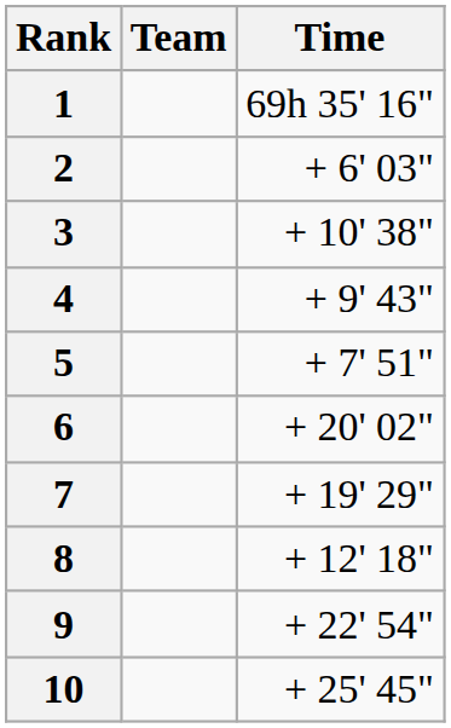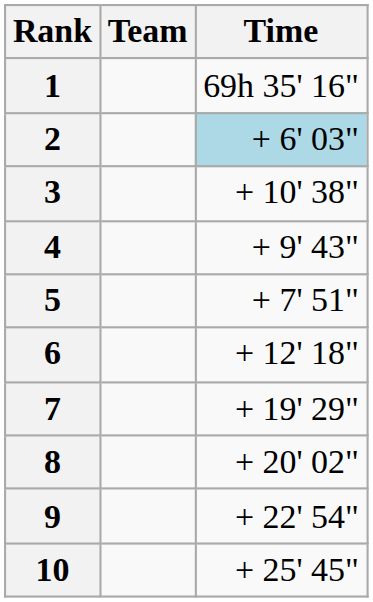2 | Time: no background -> lightblue background
6 | Time: + 20' 02" -> + 12' 18"
8 | Time: + 12' 18" -> + 20' 02"
